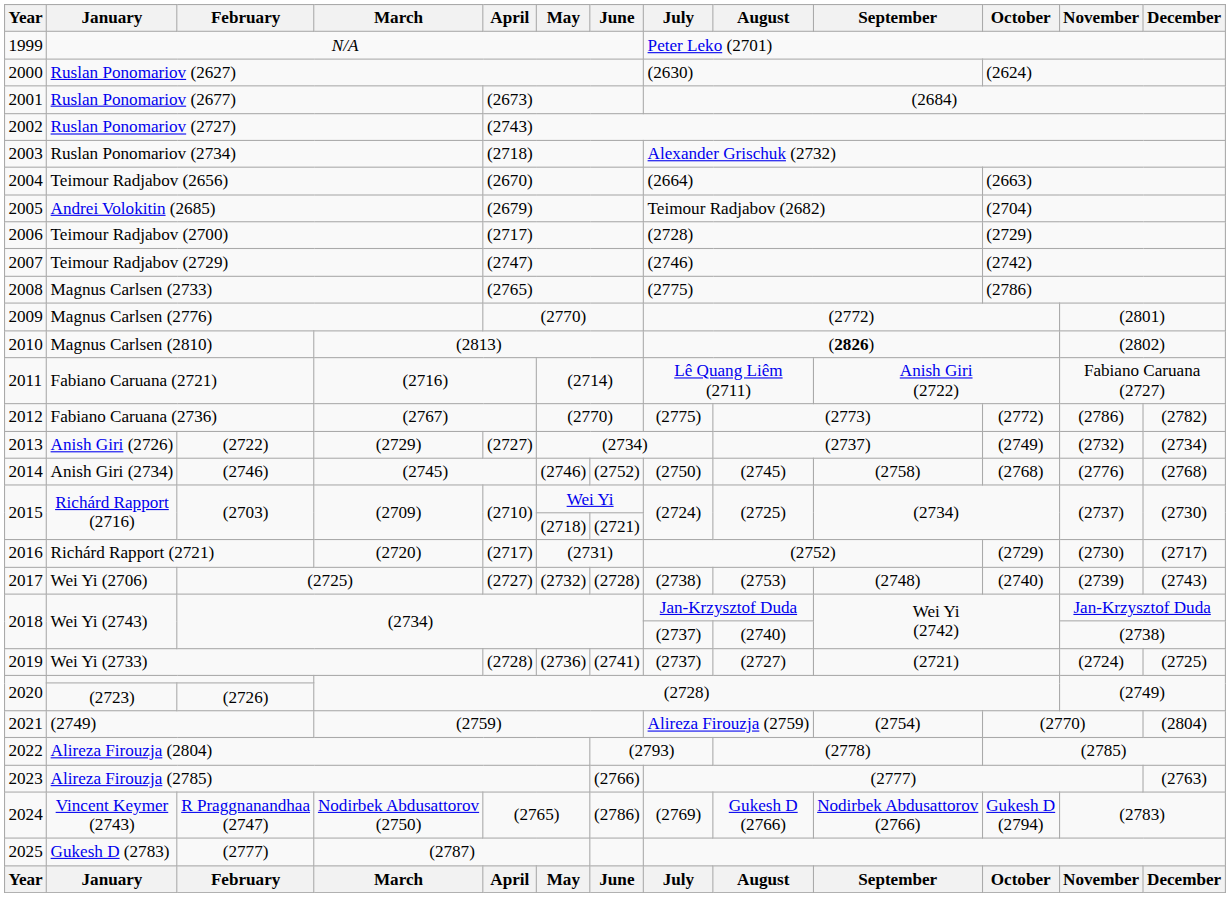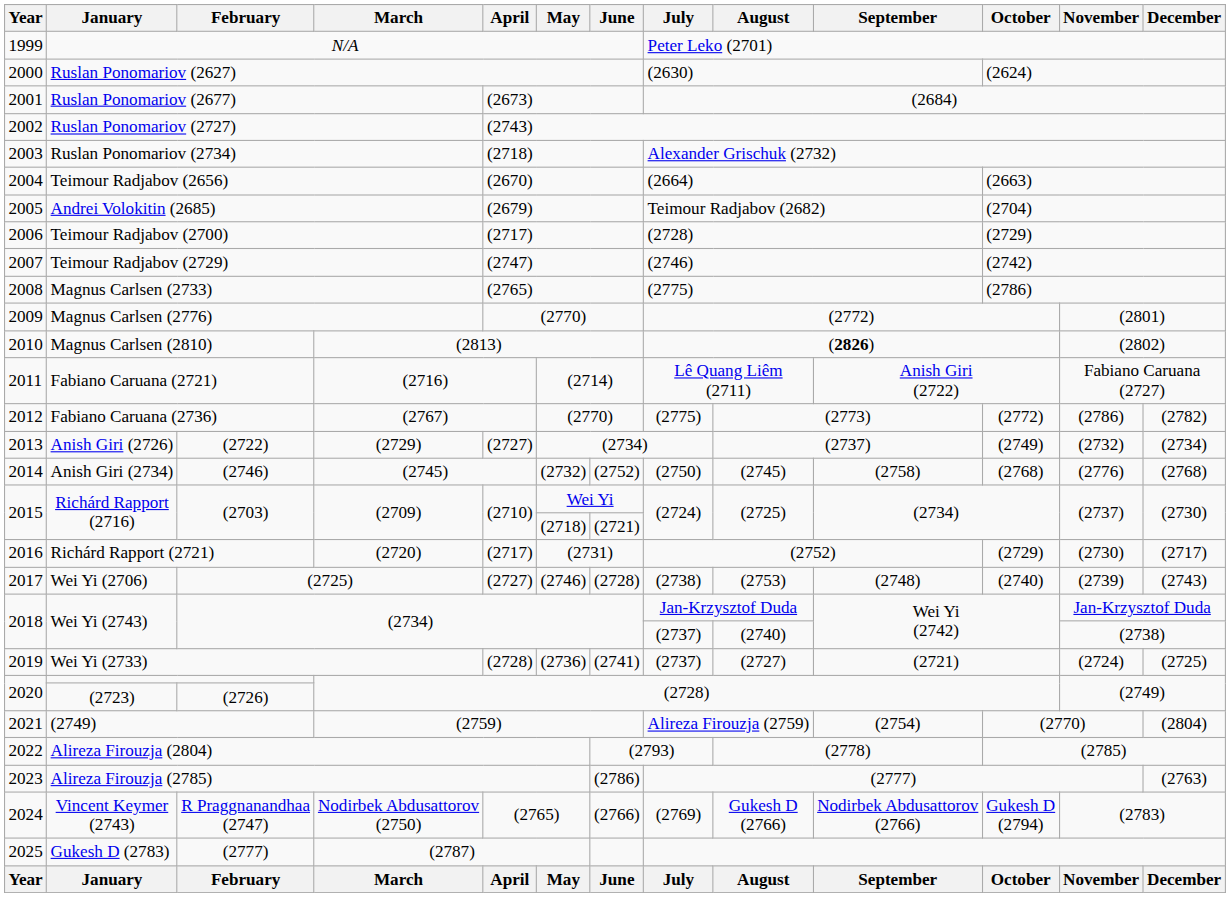Anish Giri (2734) | May: (2746) -> (2732)
Wei Yi (2706) | May: (2732) -> (2746)
Alireza Firouzja (2785) | June: (2766) -> (2786)
Vincent Keymer (2743) | June: (2786) -> (2766)
